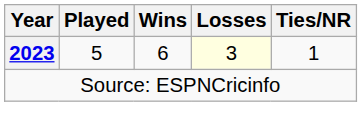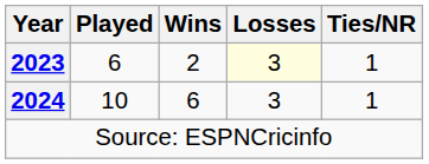2023 | Played: 5 -> 6
2023 | Wins: 6 -> 2
+ row: 2024 | 10 | 6 | 3 | 1
